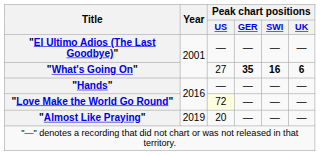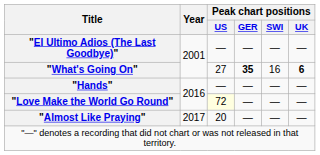"What's Going On" | Peak chart positions / SWI: bold -> normal
"Almost Like Praying" | Year: 2019 -> 2017
